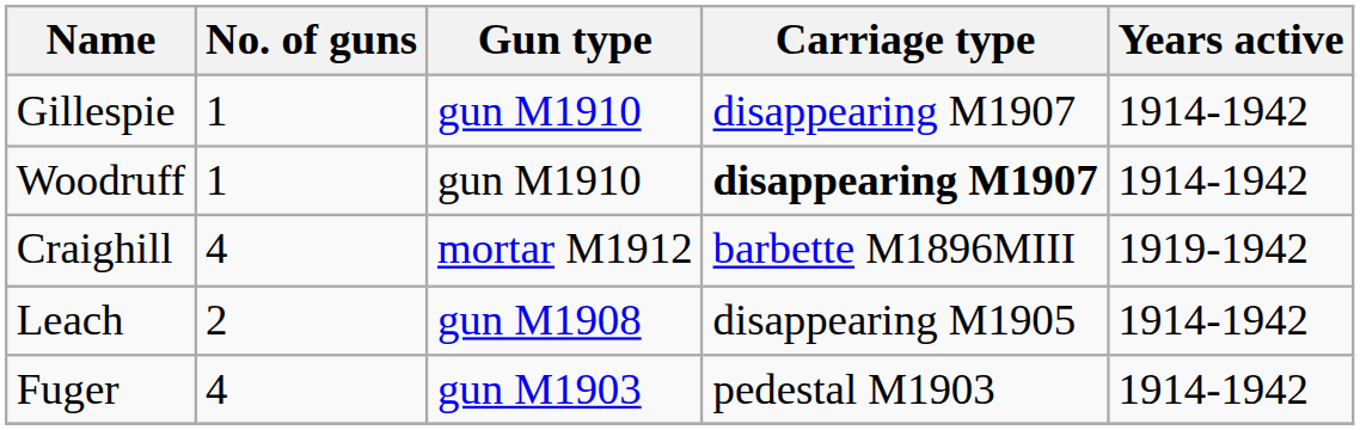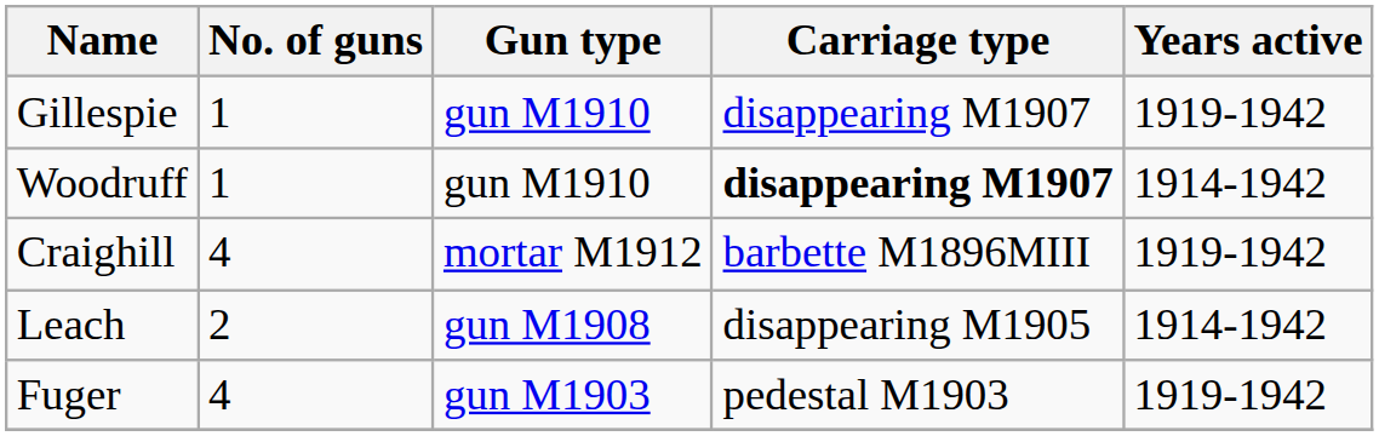Gillespie | Years active: 1914-1942 -> 1919-1942
Fuger | Years active: 1914-1942 -> 1919-1942
